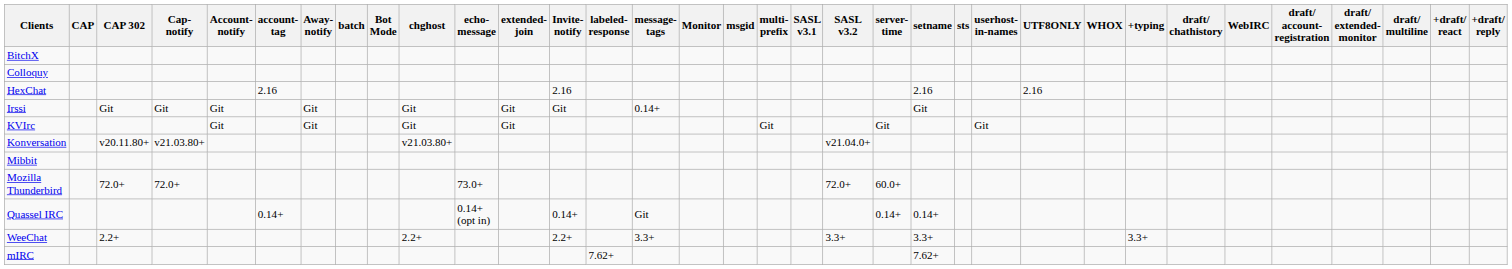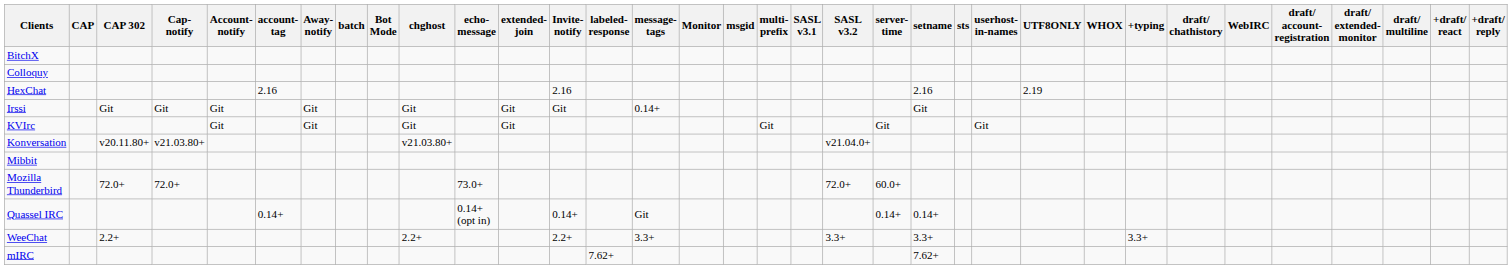HexChat | UTF8ONLY: 2.16 -> 2.19
